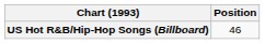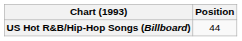US Hot R&B/Hip-Hop Songs (Billboard) | Position: 46 -> 44
